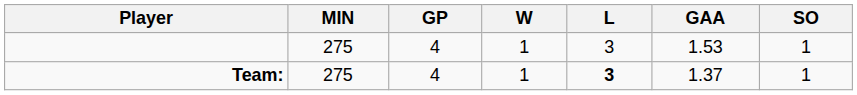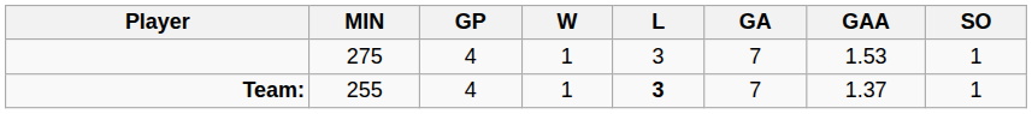+ column: GA | 7 | 7
Team: | MIN: 275 -> 255
